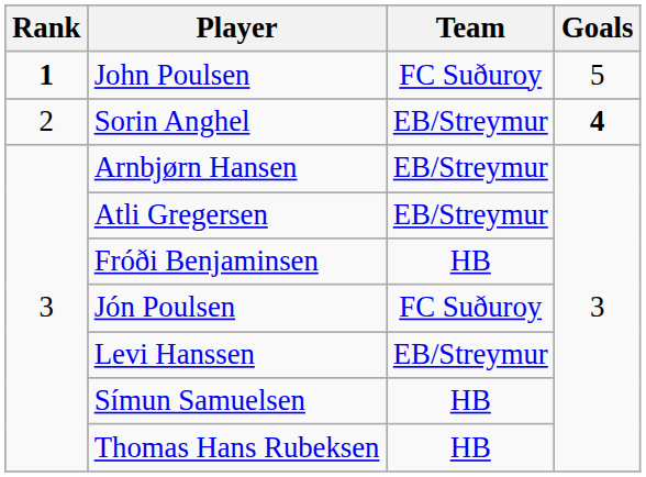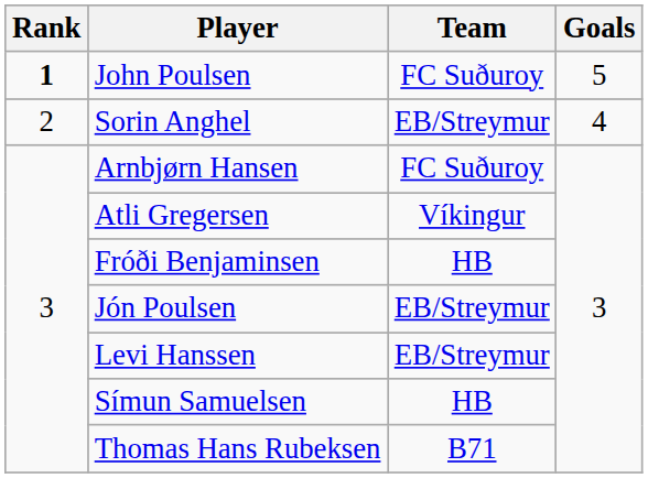Sorin Anghel | Goals: bold -> normal
Arnbjørn Hansen | Team: EB/Streymur -> FC Suðuroy
Atli Gregersen | Team: EB/Streymur -> Víkingur
Jón Poulsen | Team: FC Suðuroy -> EB/Streymur
Thomas Hans Rubeksen | Team: HB -> B71
